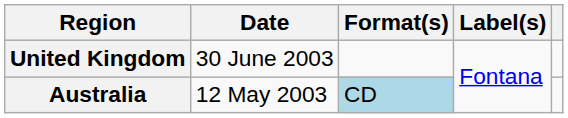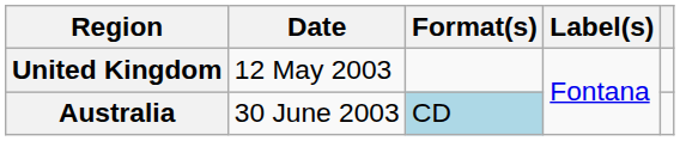United Kingdom | Date: 30 June 2003 -> 12 May 2003
Australia | Date: 12 May 2003 -> 30 June 2003
